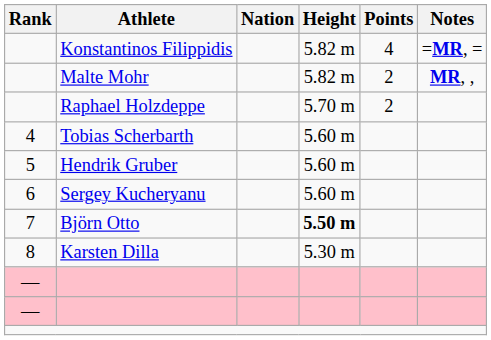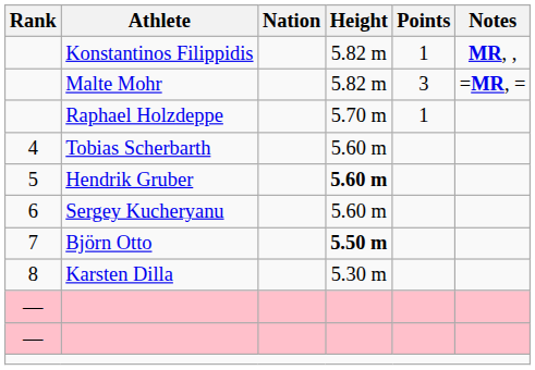Konstantinos Filippidis | Points: 4 -> 1
Konstantinos Filippidis | Notes: =MR, = -> MR, ,
Malte Mohr | Points: 2 -> 3
Malte Mohr | Notes: MR, , -> =MR, =
Raphael Holzdeppe | Points: 2 -> 1
Hendrik Gruber | Height: normal -> bold
